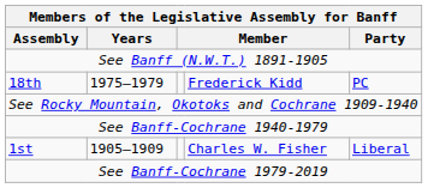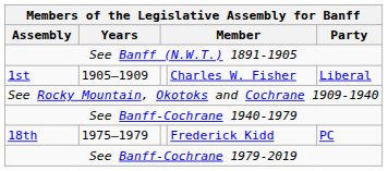rows swapped: 1st <-> 18th
